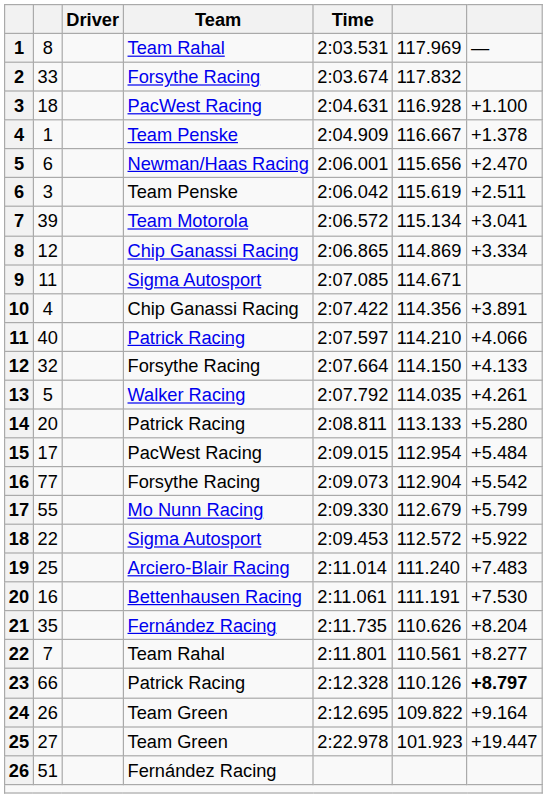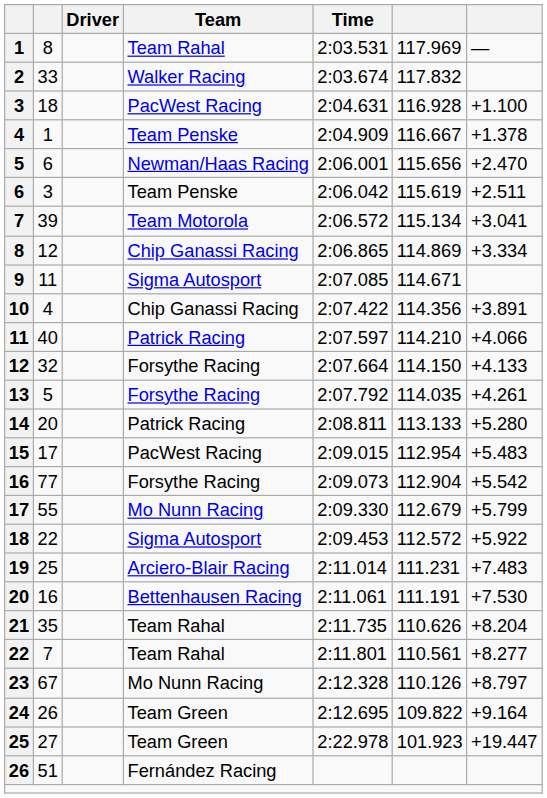2 | Team: Forsythe Racing -> Walker Racing
13 | Team: Walker Racing -> Forsythe Racing
15 | column 7: +5.484 -> +5.483
19 | column 6: 111.240 -> 111.231
21 | Team: Fernández Racing -> Team Rahal
23 | column 2: 66 -> 67
23 | Team: Patrick Racing -> Mo Nunn Racing
23 | column 7: bold -> normal
